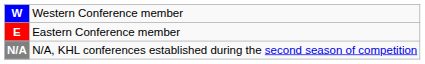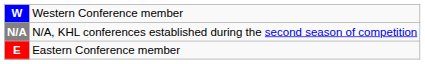rows swapped: E <-> N/A
